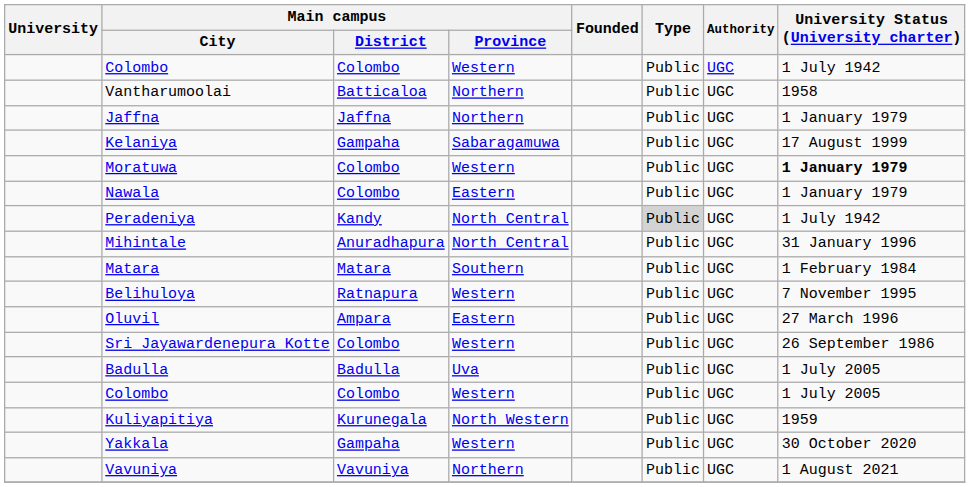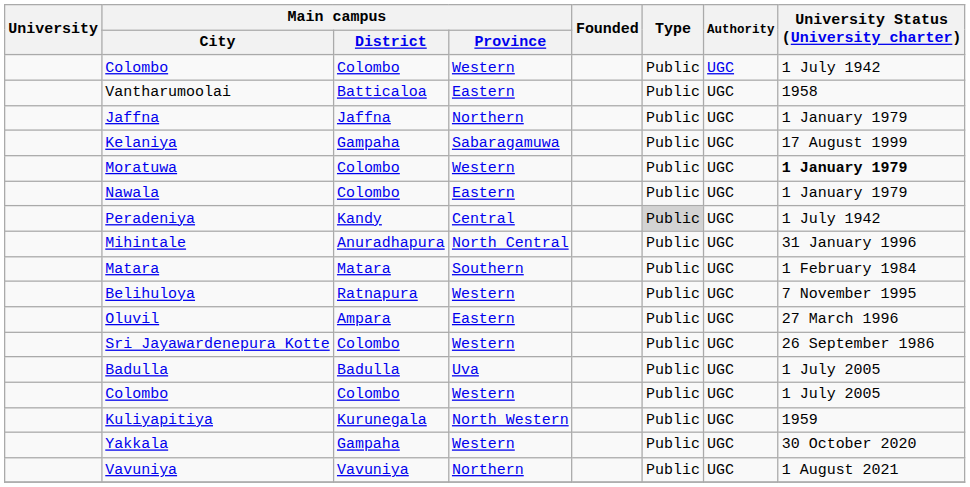Vantharumoolai | Main campus / Province: Northern -> Eastern
Peradeniya | Main campus / Province: North Central -> Central
